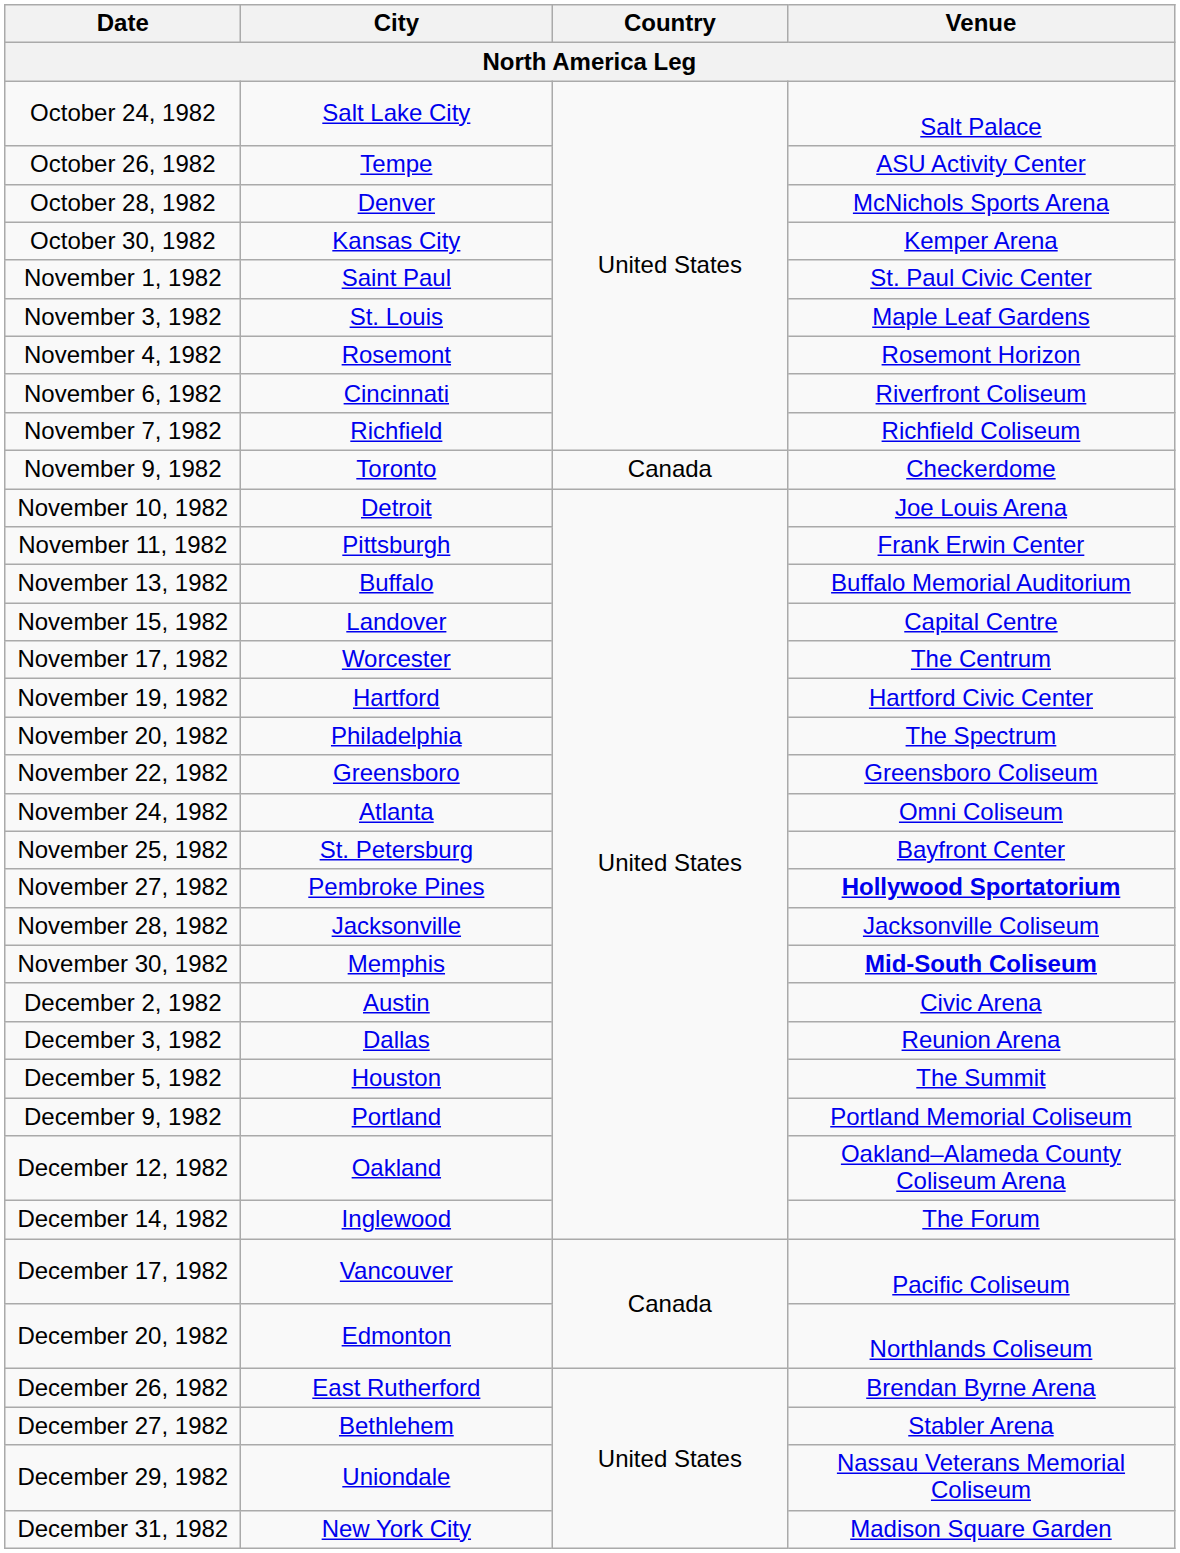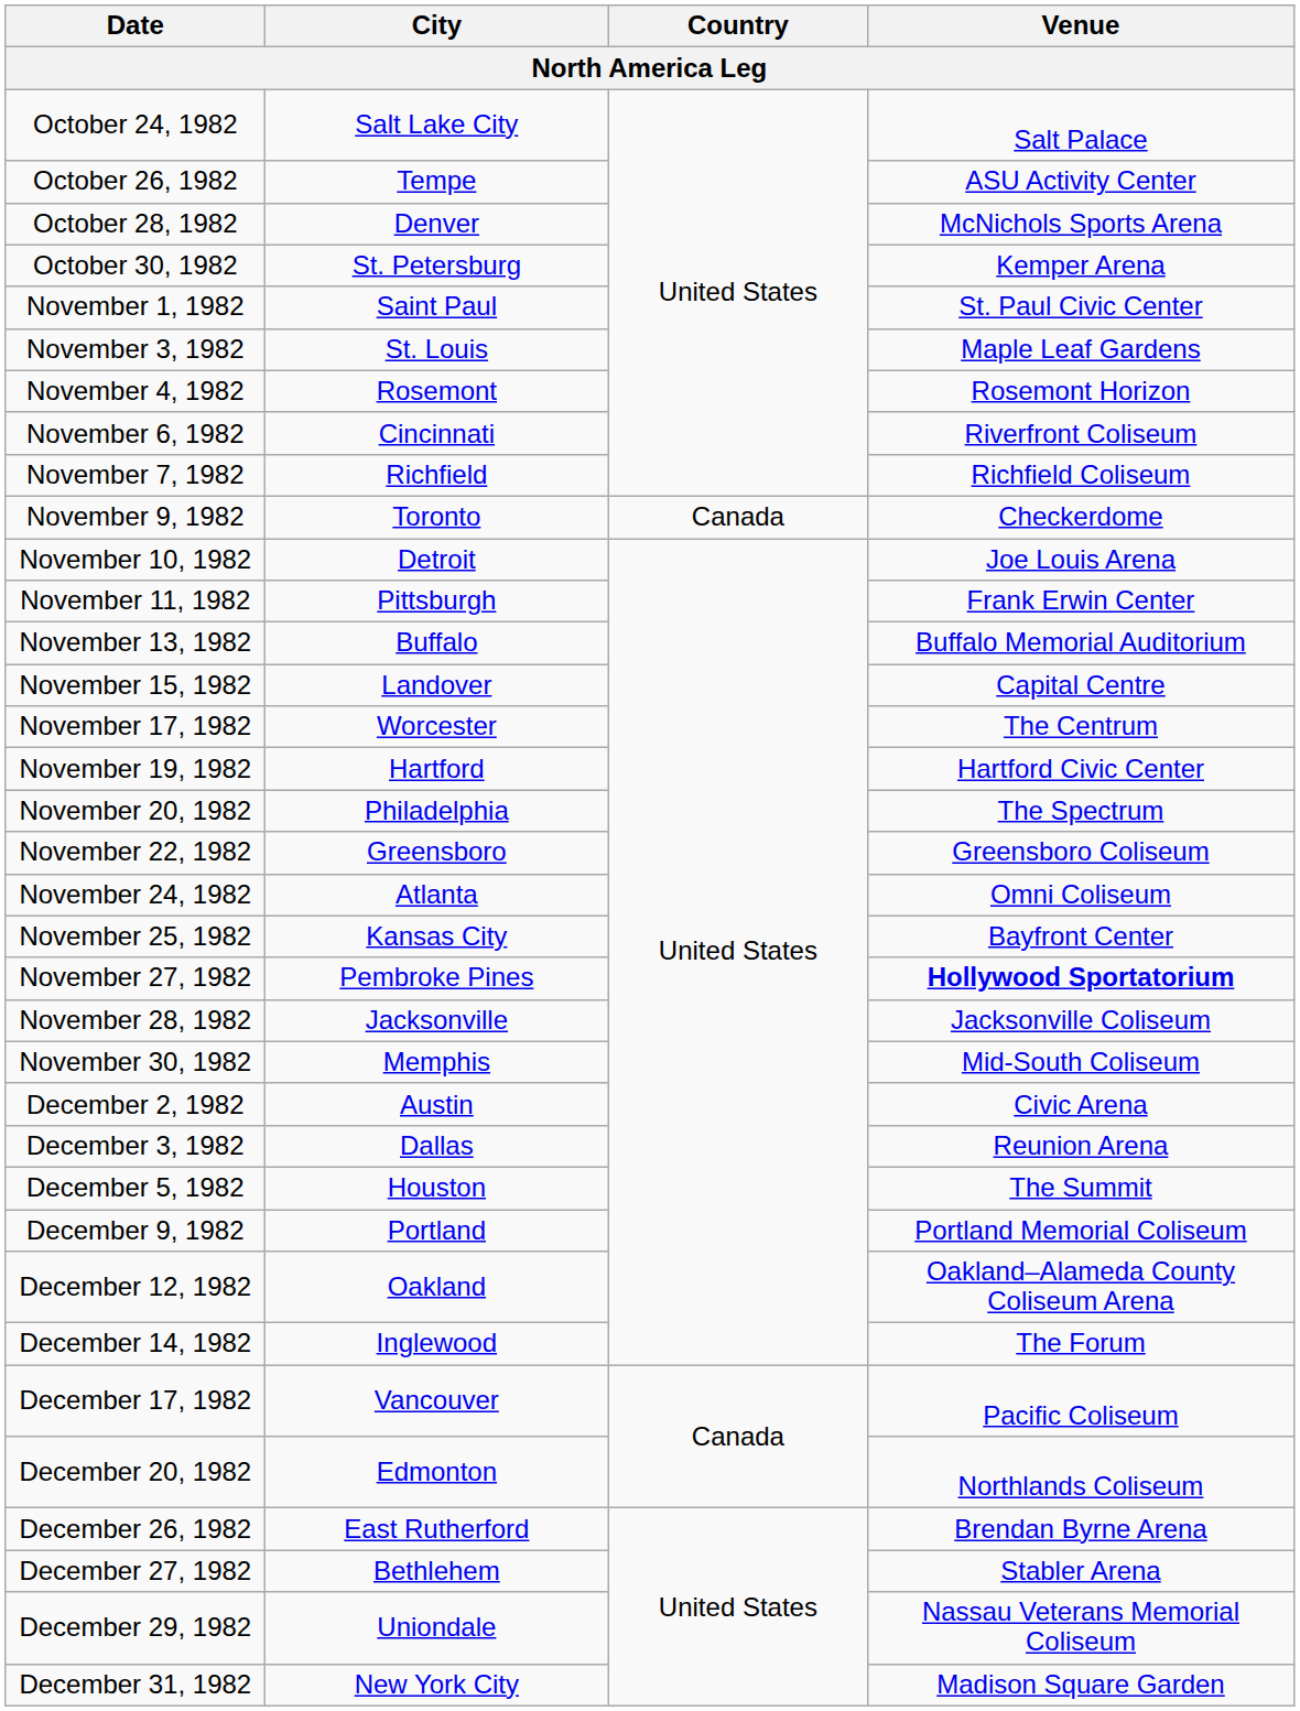October 30, 1982 | City: Kansas City -> St. Petersburg
November 25, 1982 | City: St. Petersburg -> Kansas City
November 30, 1982 | Venue: bold -> normal
